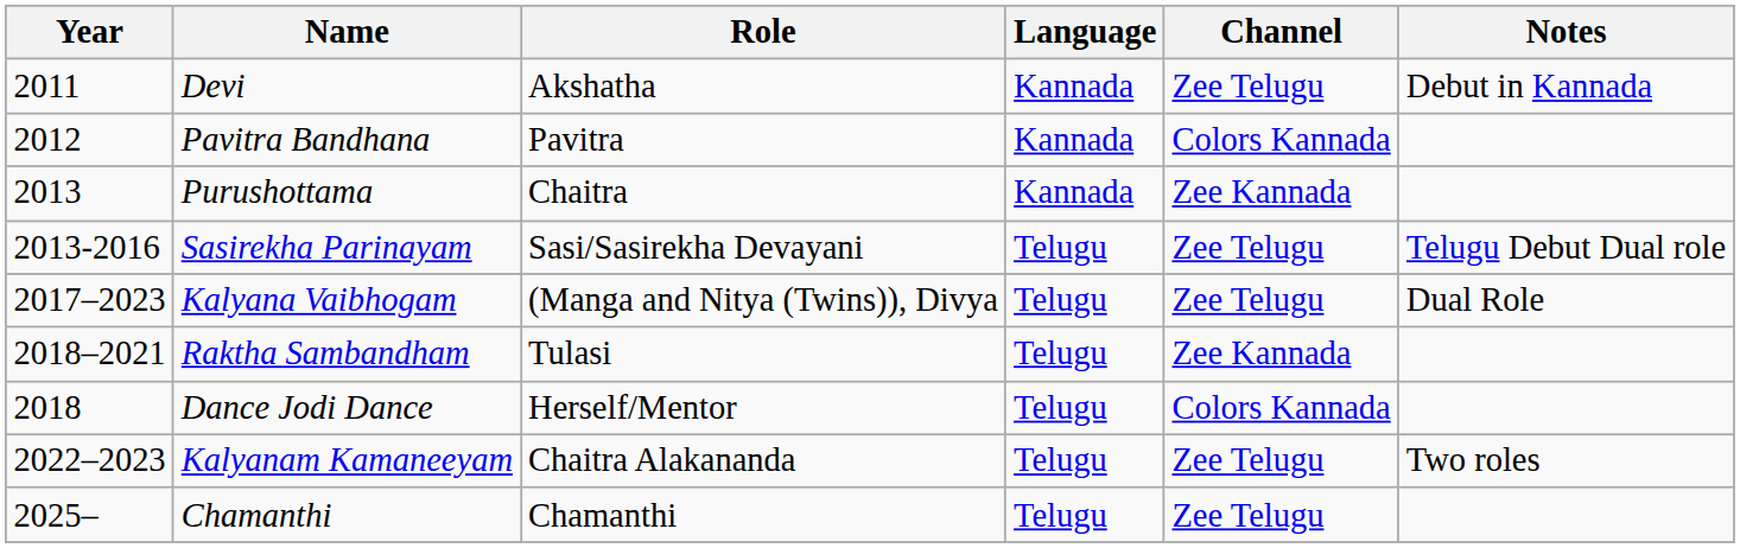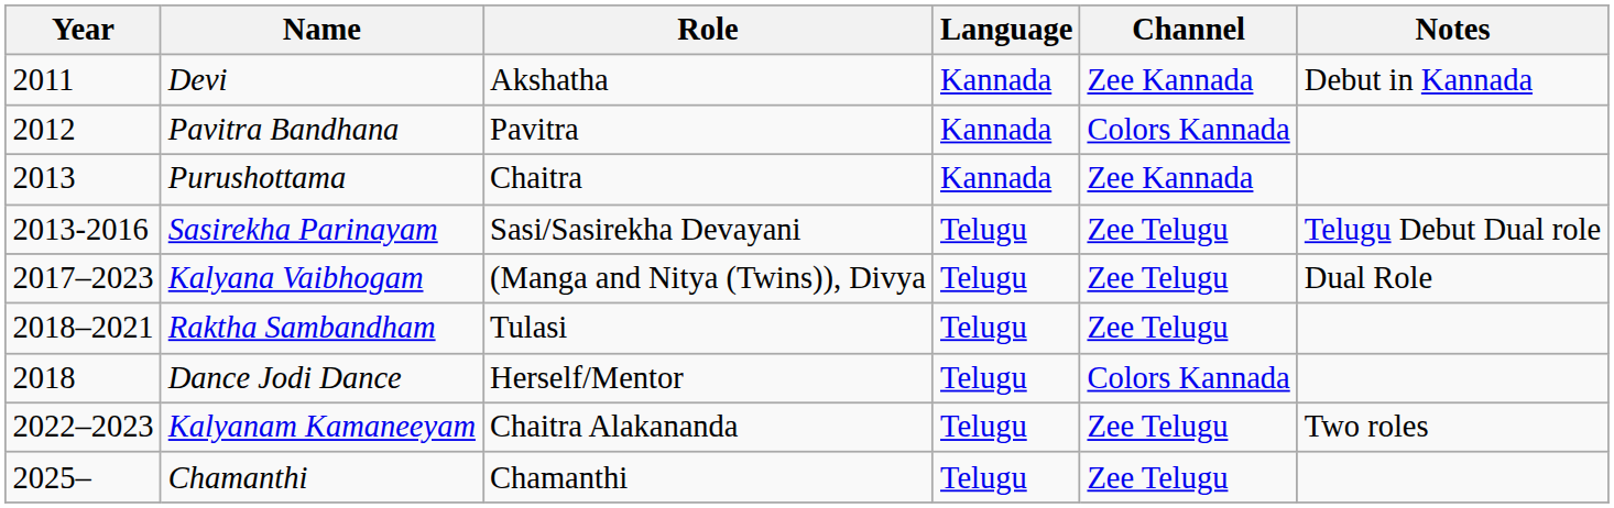Devi | Channel: Zee Telugu -> Zee Kannada
Raktha Sambandham | Channel: Zee Kannada -> Zee Telugu
